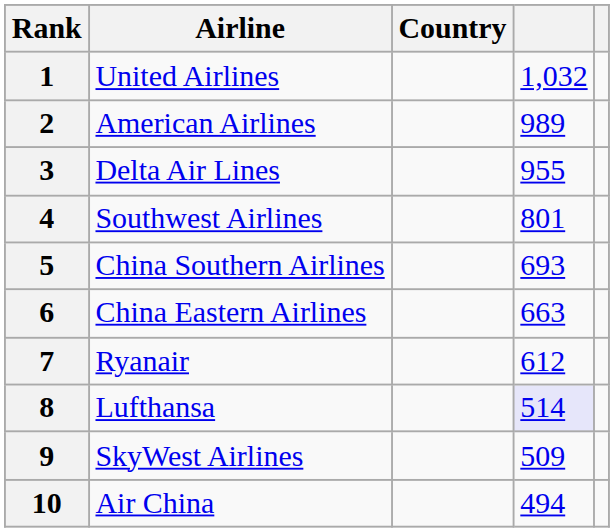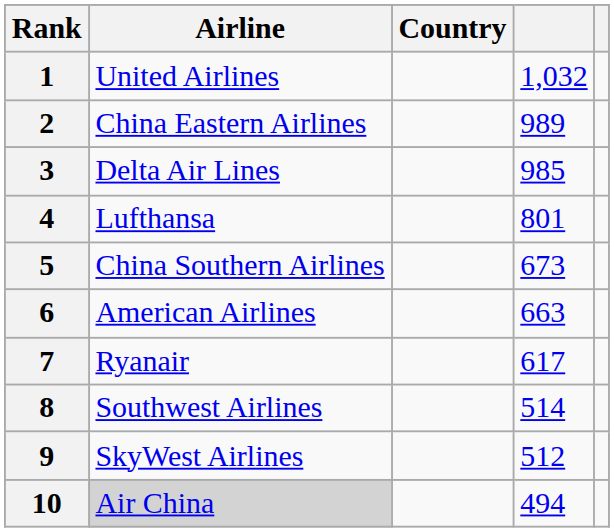2 | Airline: American Airlines -> China Eastern Airlines
3 | column 4: 955 -> 985
4 | Airline: Southwest Airlines -> Lufthansa
5 | column 4: 693 -> 673
6 | Airline: China Eastern Airlines -> American Airlines
7 | column 4: 612 -> 617
8 | Airline: Lufthansa -> Southwest Airlines
8 | column 4: lavender background -> no background
9 | column 4: 509 -> 512
10 | Airline: no background -> lightgrey background
